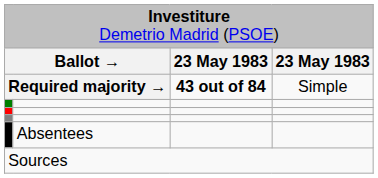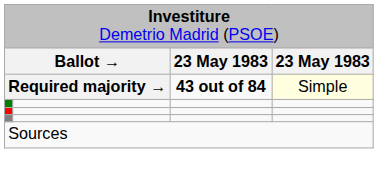Required majority → | column 4: no background -> lightyellow background
- row: Absentees
